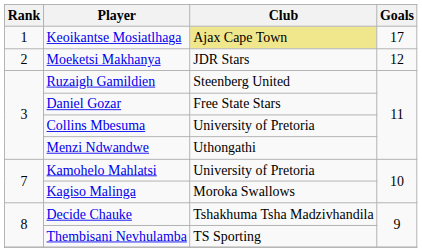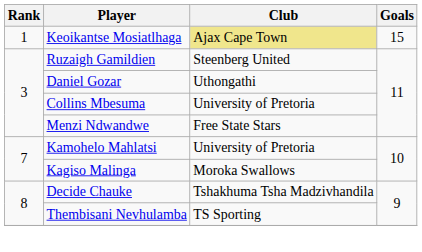Keoikantse Mosiatlhaga | Goals: 17 -> 15
- row: 2 | Moeketsi Makhanya | JDR Stars | 12
Daniel Gozar | Club: Free State Stars -> Uthongathi
Menzi Ndwandwe | Club: Uthongathi -> Free State Stars
